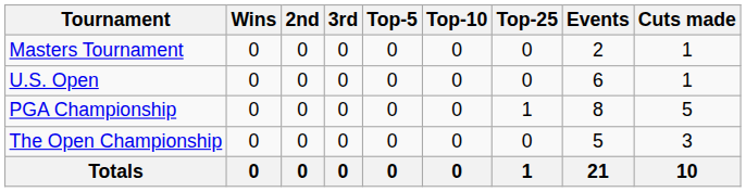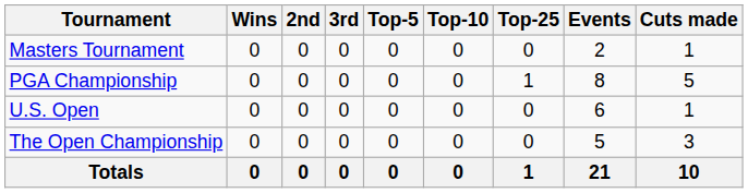rows swapped: PGA Championship <-> U.S. Open
